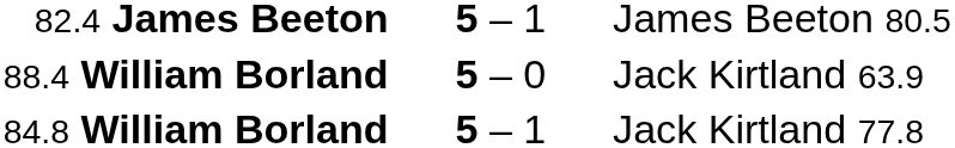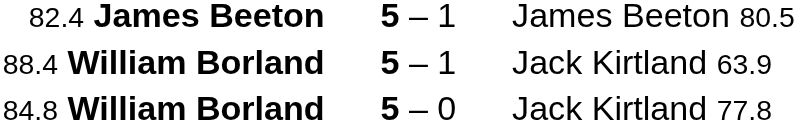88.4 William Borland | column 2: 5 – 0 -> 5 – 1
84.8 William Borland | column 2: 5 – 1 -> 5 – 0
